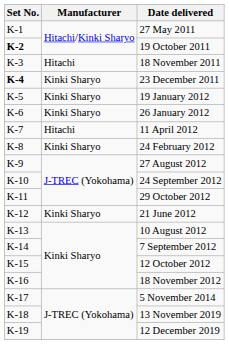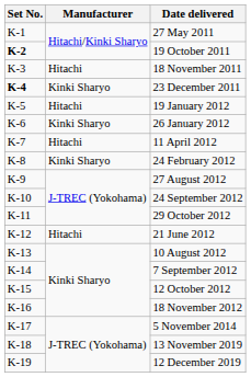19 January 2012 | Manufacturer: Kinki Sharyo -> Hitachi
21 June 2012 | Manufacturer: Kinki Sharyo -> Hitachi
